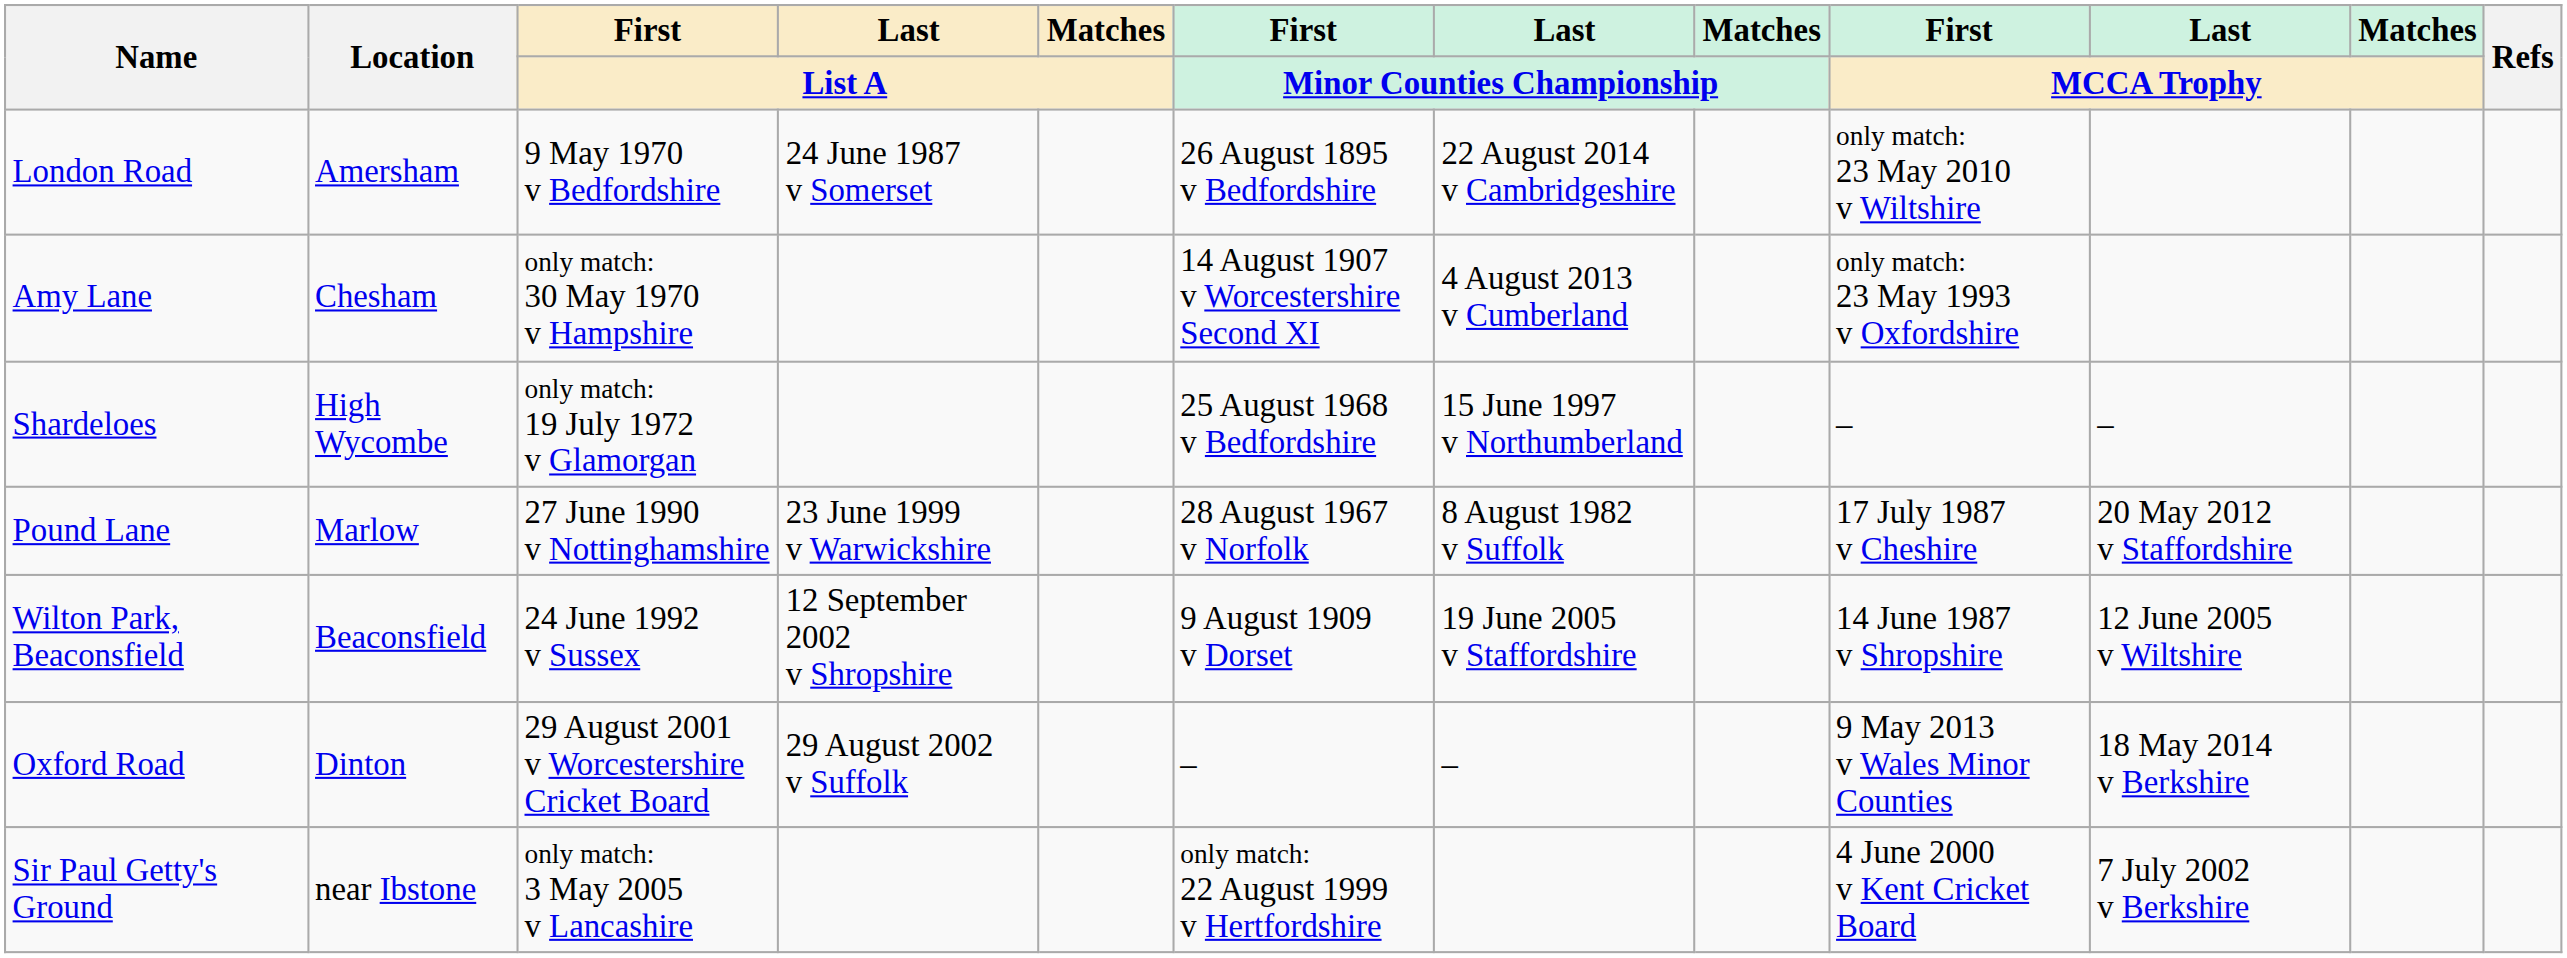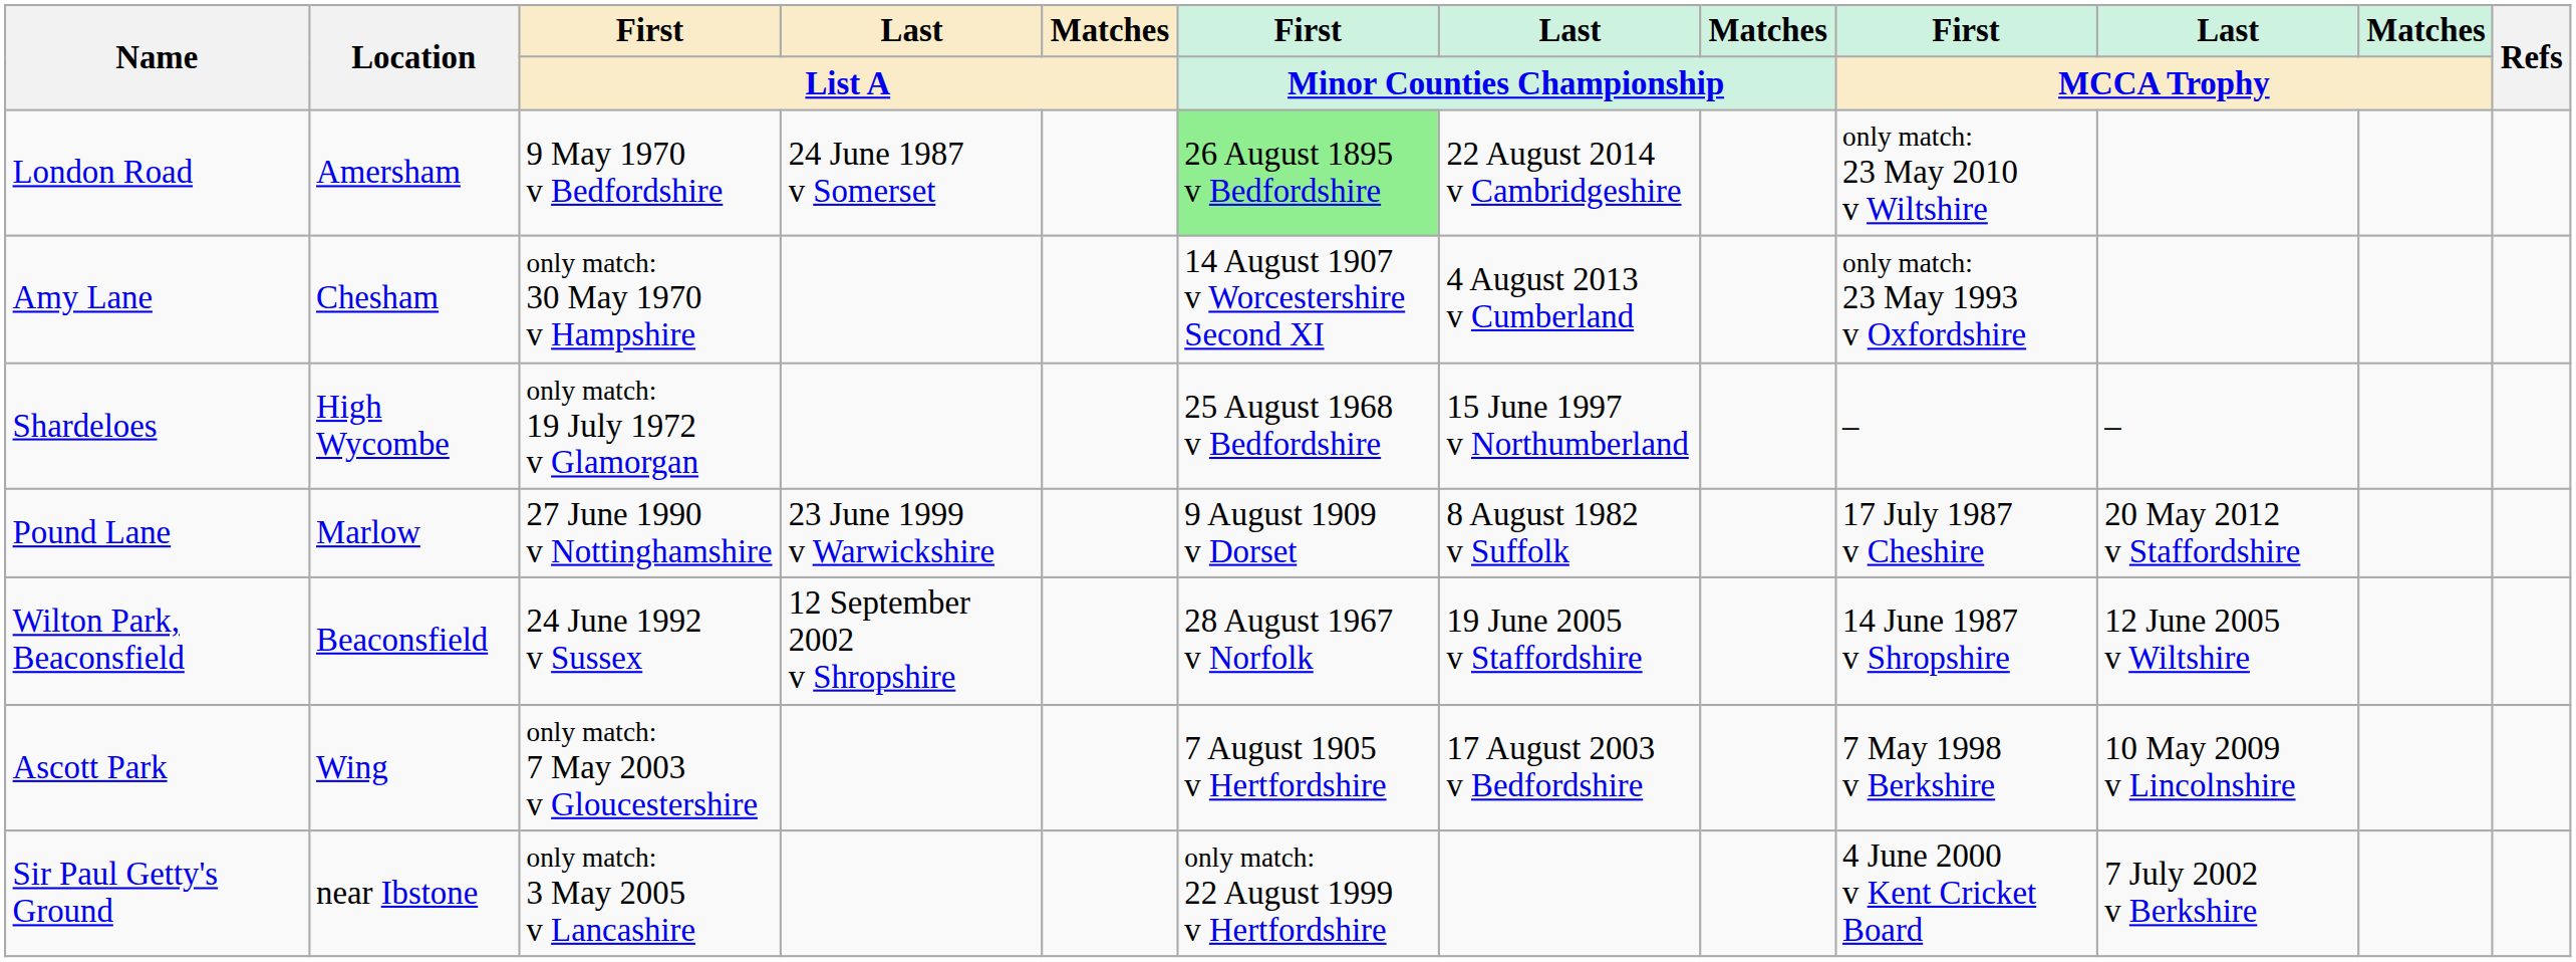London Road | First / Minor Counties Championship: no background -> lightgreen background
Pound Lane | First / Minor Counties Championship: 28 August 1967 v Norfolk -> 9 August 1909 v Dorset
Wilton Park, Beaconsfield | First / Minor Counties Championship: 9 August 1909 v Dorset -> 28 August 1967 v Norfolk
- row: Oxford Road | Dinton | 29 August 2001 v Worcestershire Cricket Board | 29 August 2002 v Suffolk | – | – | 9 May 2013 v Wales Minor Counties | 18 May 2014 v Berkshire
+ row: Ascott Park | Wing | only match: 7 May 2003 v Gloucestershire | 7 August 1905 v Hertfordshire | 17 August 2003 v Bedfordshire | 7 May 1998 v Berkshire | 10 May 2009 v Lincolnshire
